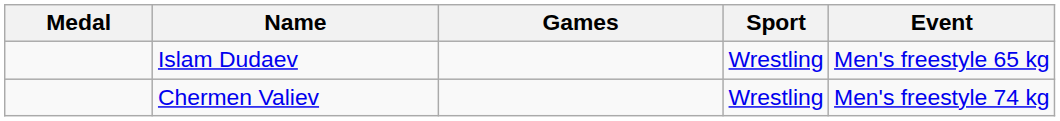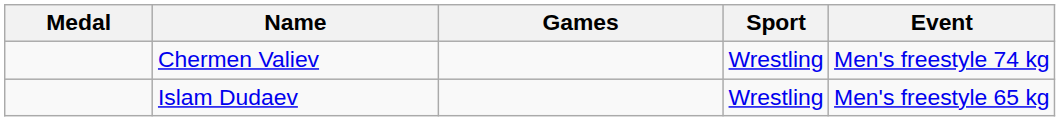rows swapped: Chermen Valiev <-> Islam Dudaev
